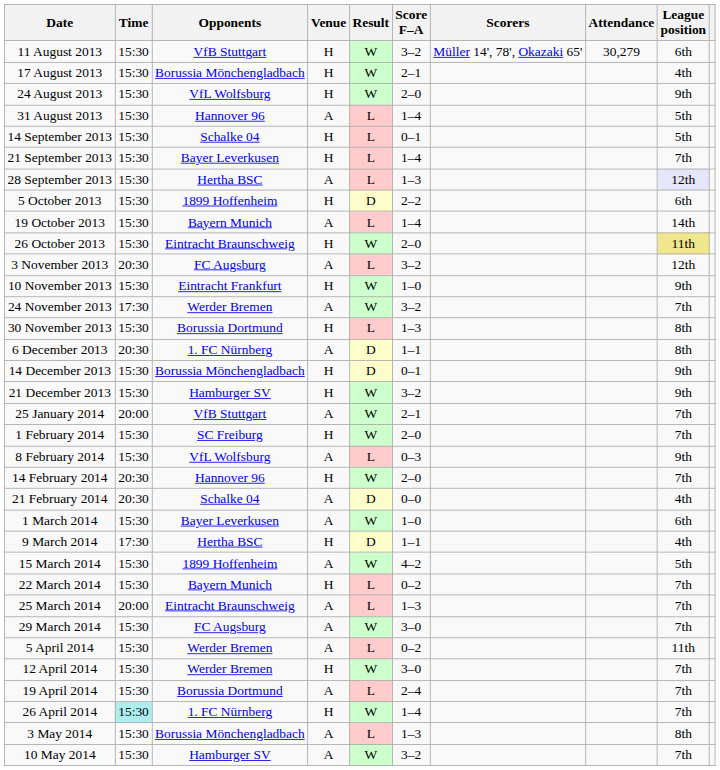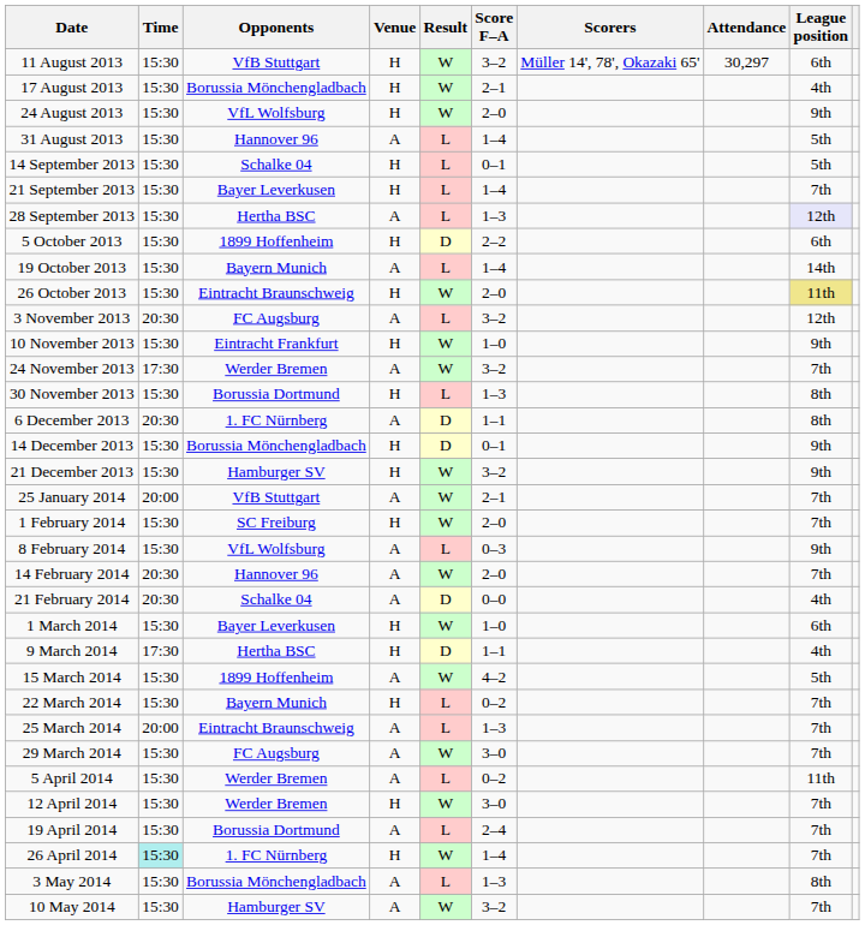11 August 2013 | Attendance: 30,279 -> 30,297
14 February 2014 | Venue: H -> A
1 March 2014 | Venue: A -> H
